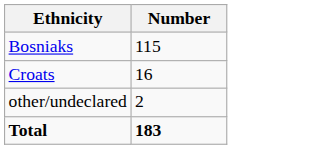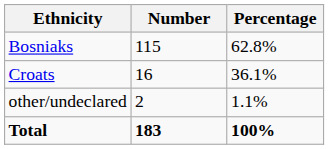+ column: Percentage | 62.8% | 36.1% | 1.1% | 100%
